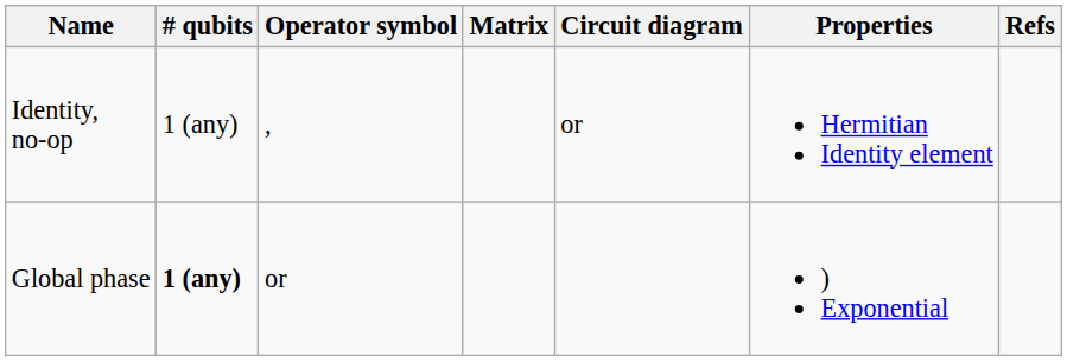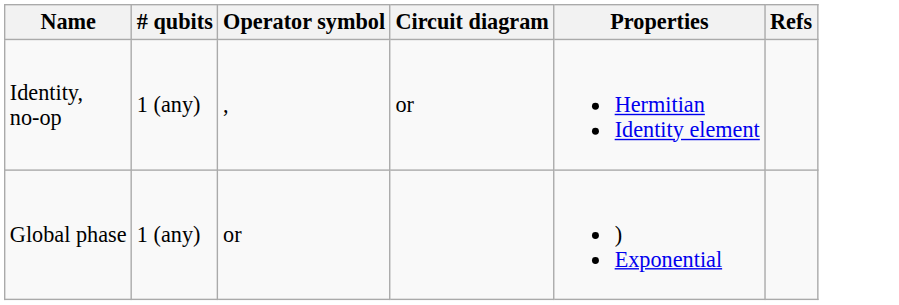- column: Matrix
Global phase | # qubits: bold -> normal
